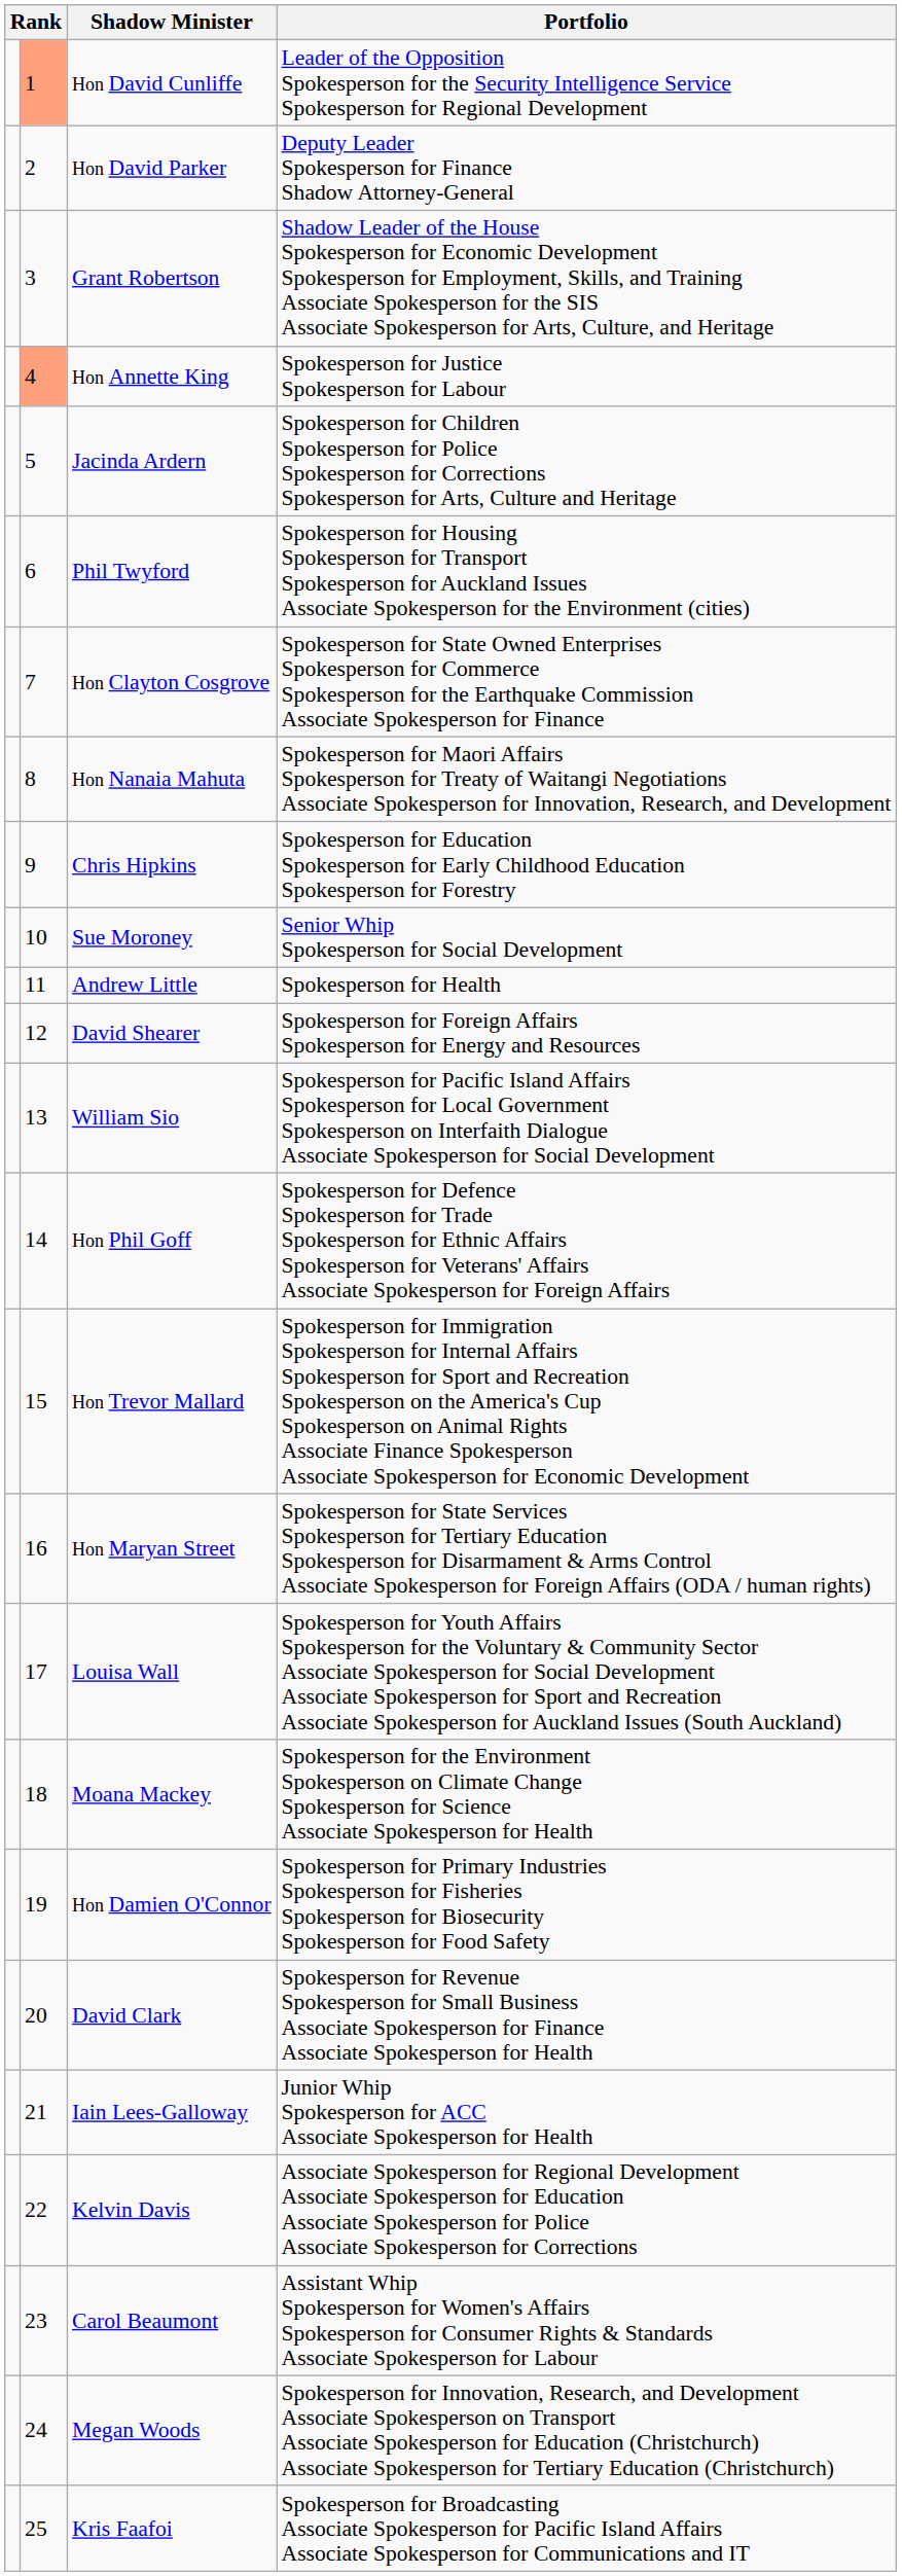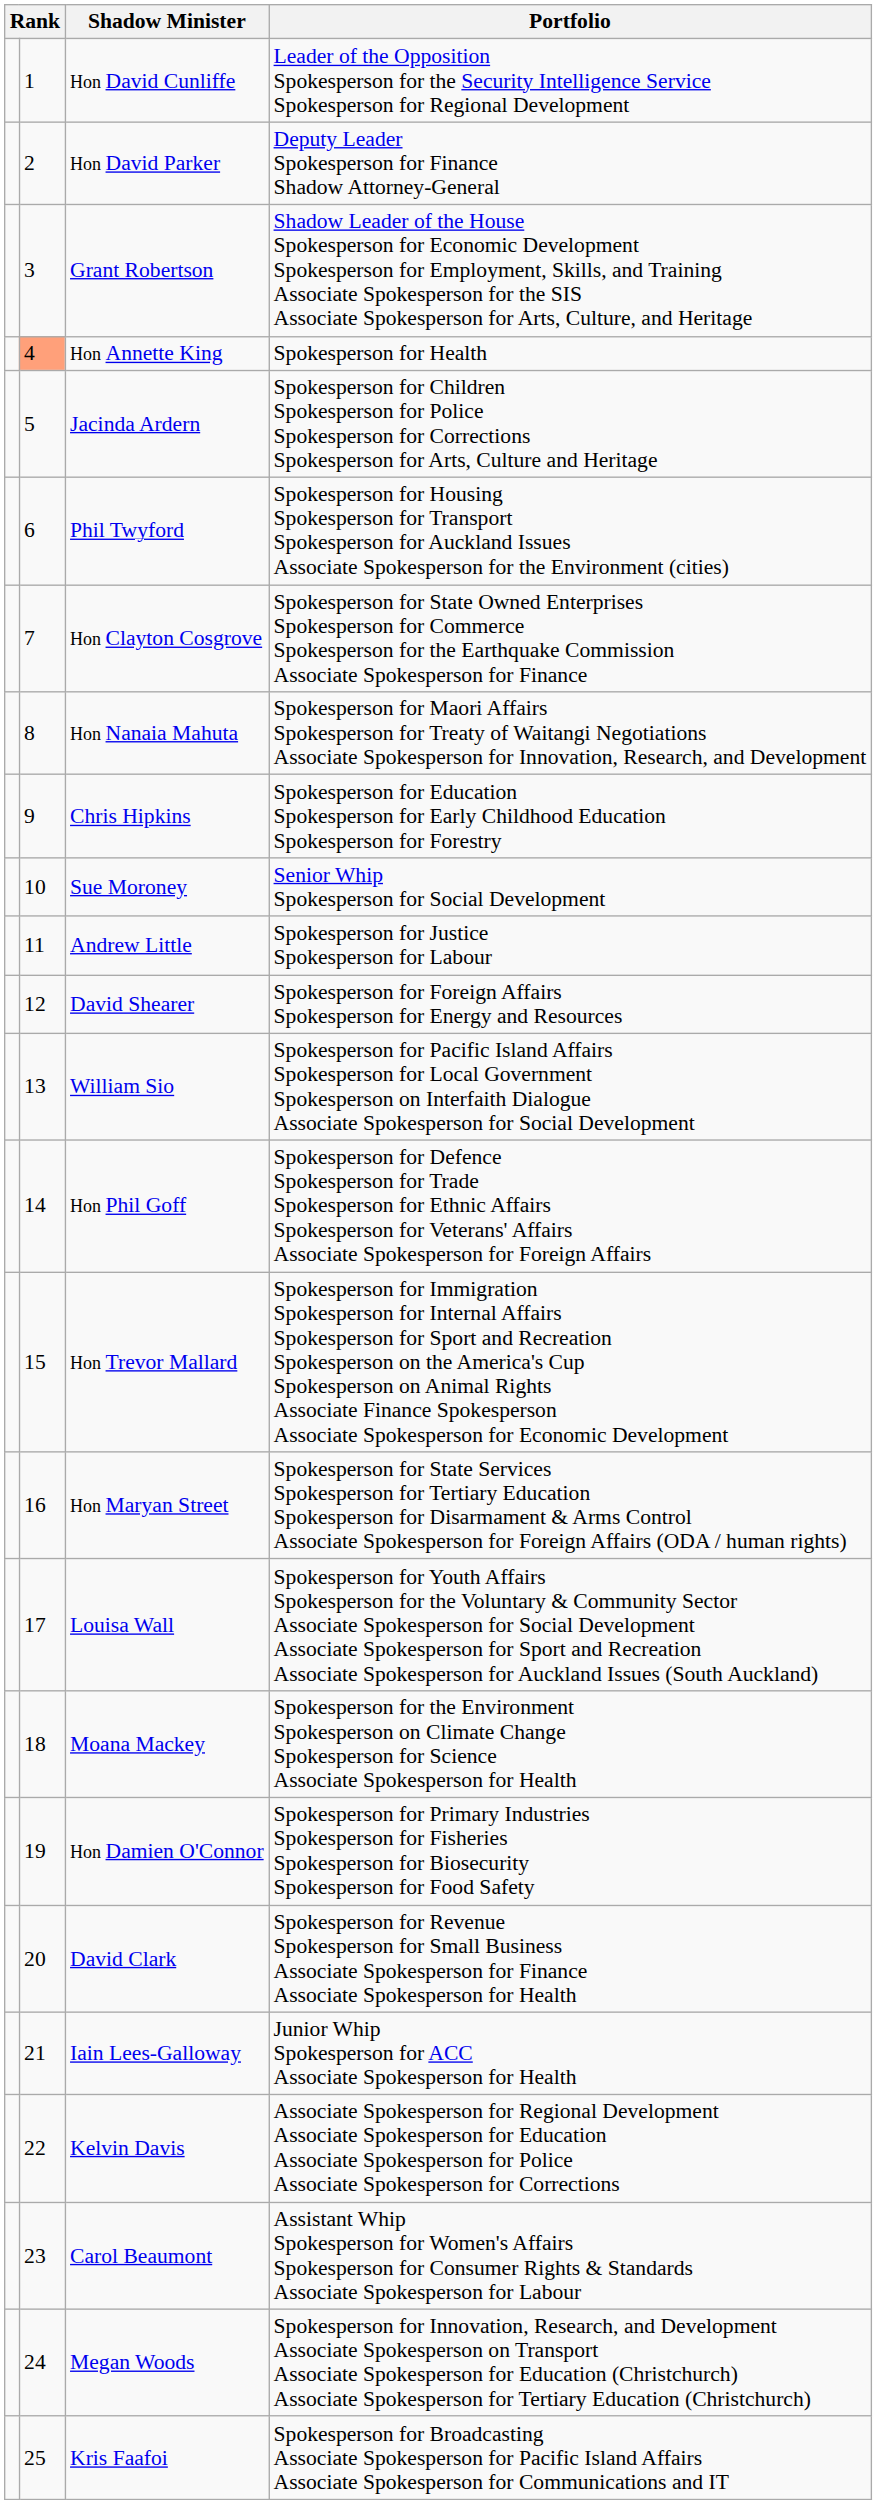Hon David Cunliffe | column 2: lightsalmon background -> no background
Hon Annette King | Portfolio: Spokesperson for Justice Spokesperson for Labour -> Spokesperson for Health
Andrew Little | Portfolio: Spokesperson for Health -> Spokesperson for Justice Spokesperson for Labour
